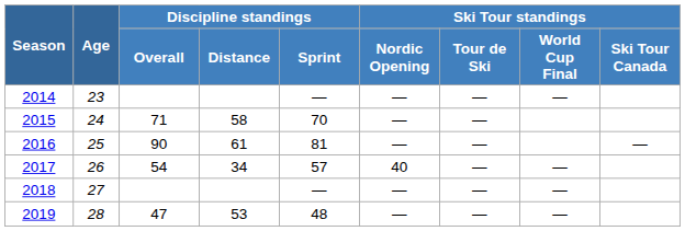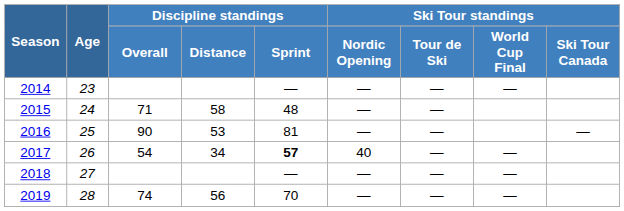2015 | Discipline standings / Sprint: 70 -> 48
2016 | Discipline standings / Distance: 61 -> 53
2017 | Discipline standings / Sprint: normal -> bold
2019 | Discipline standings / Overall: 47 -> 74
2019 | Discipline standings / Distance: 53 -> 56
2019 | Discipline standings / Sprint: 48 -> 70
